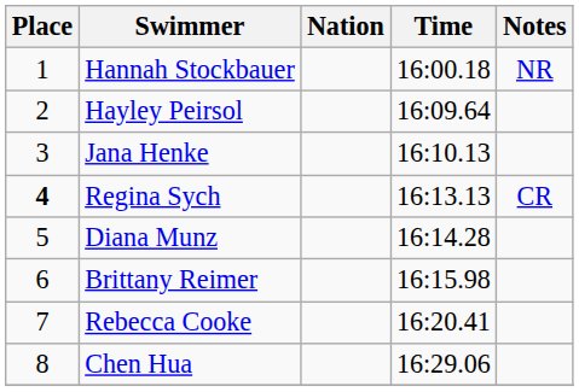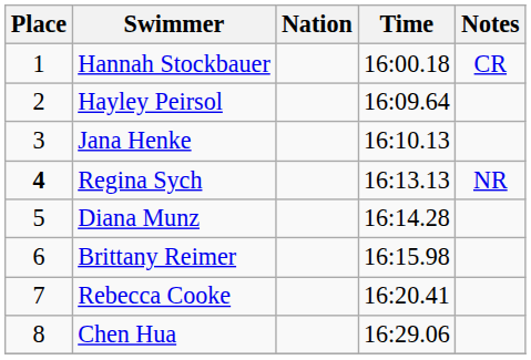Hannah Stockbauer | Notes: NR -> CR
Regina Sych | Notes: CR -> NR
